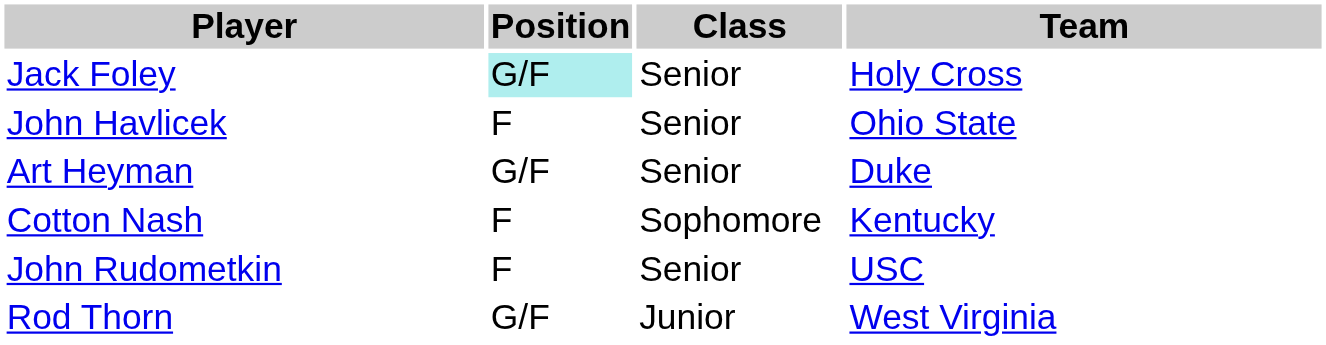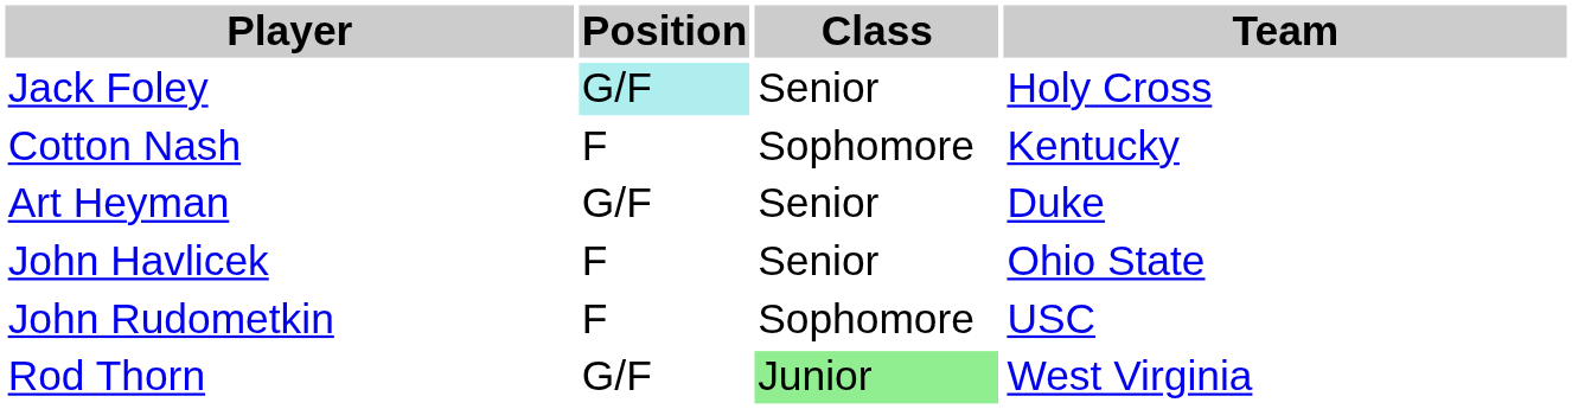rows swapped: John Havlicek <-> Cotton Nash
John Rudometkin | Class: Senior -> Sophomore
Rod Thorn | Class: no background -> lightgreen background
